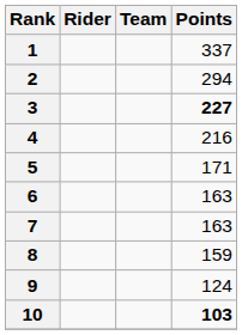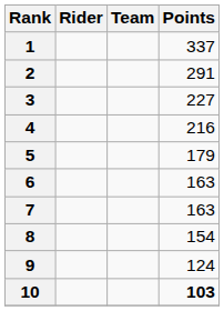2 | Points: 294 -> 291
3 | Points: bold -> normal
5 | Points: 171 -> 179
8 | Points: 159 -> 154
